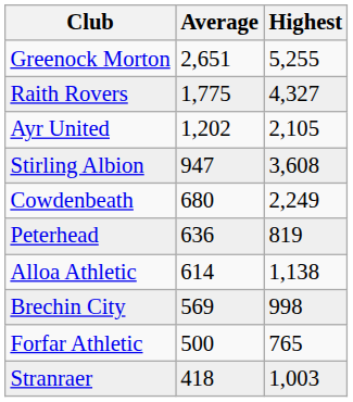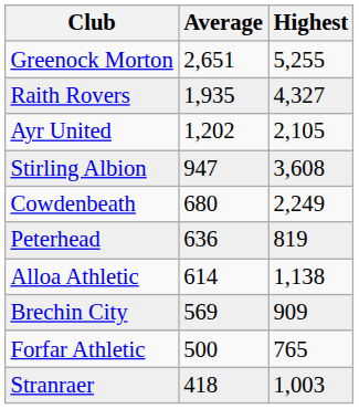Raith Rovers | Average: 1,775 -> 1,935
Brechin City | Highest: 998 -> 909
